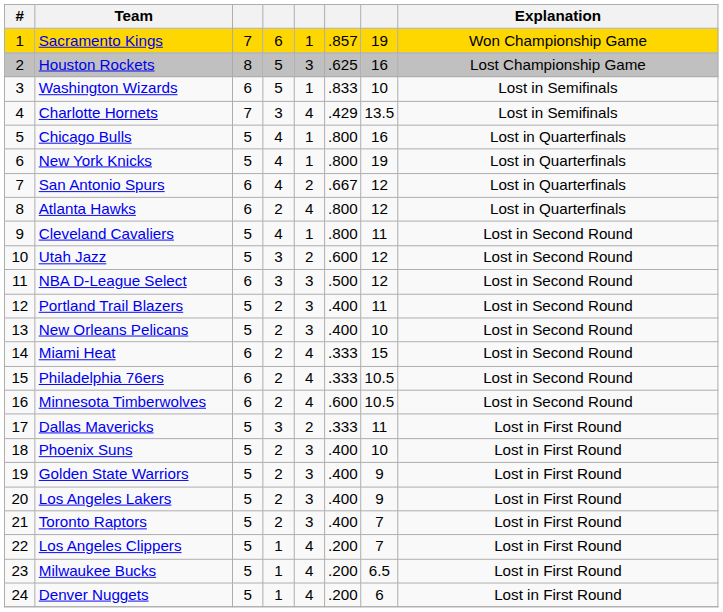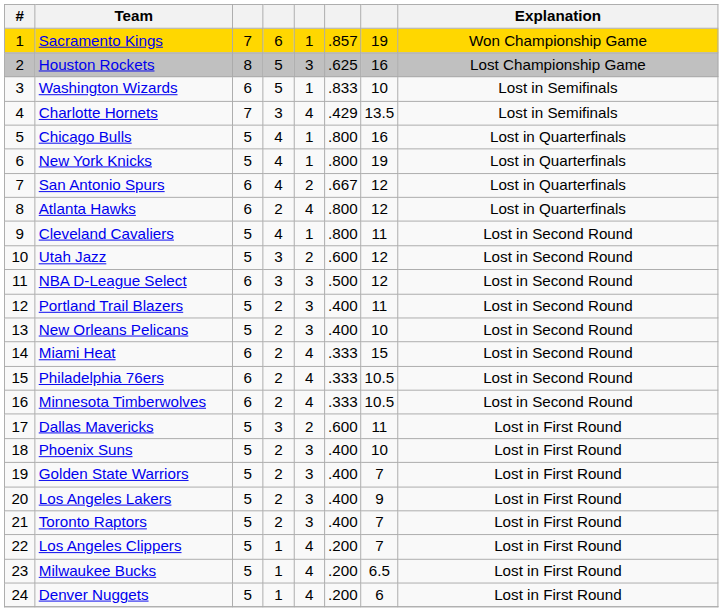Minnesota Timberwolves | column 6: .600 -> .333
Dallas Mavericks | column 6: .333 -> .600
Golden State Warriors | column 7: 9 -> 7
